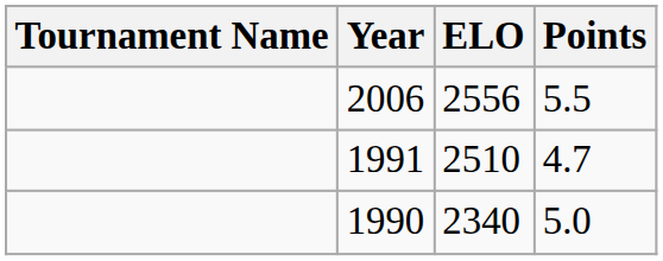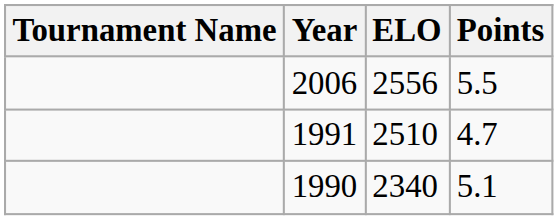1990 | Points: 5.0 -> 5.1
